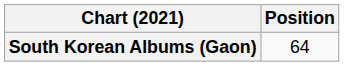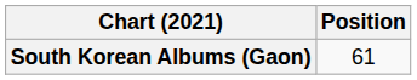South Korean Albums (Gaon) | Position: 64 -> 61
